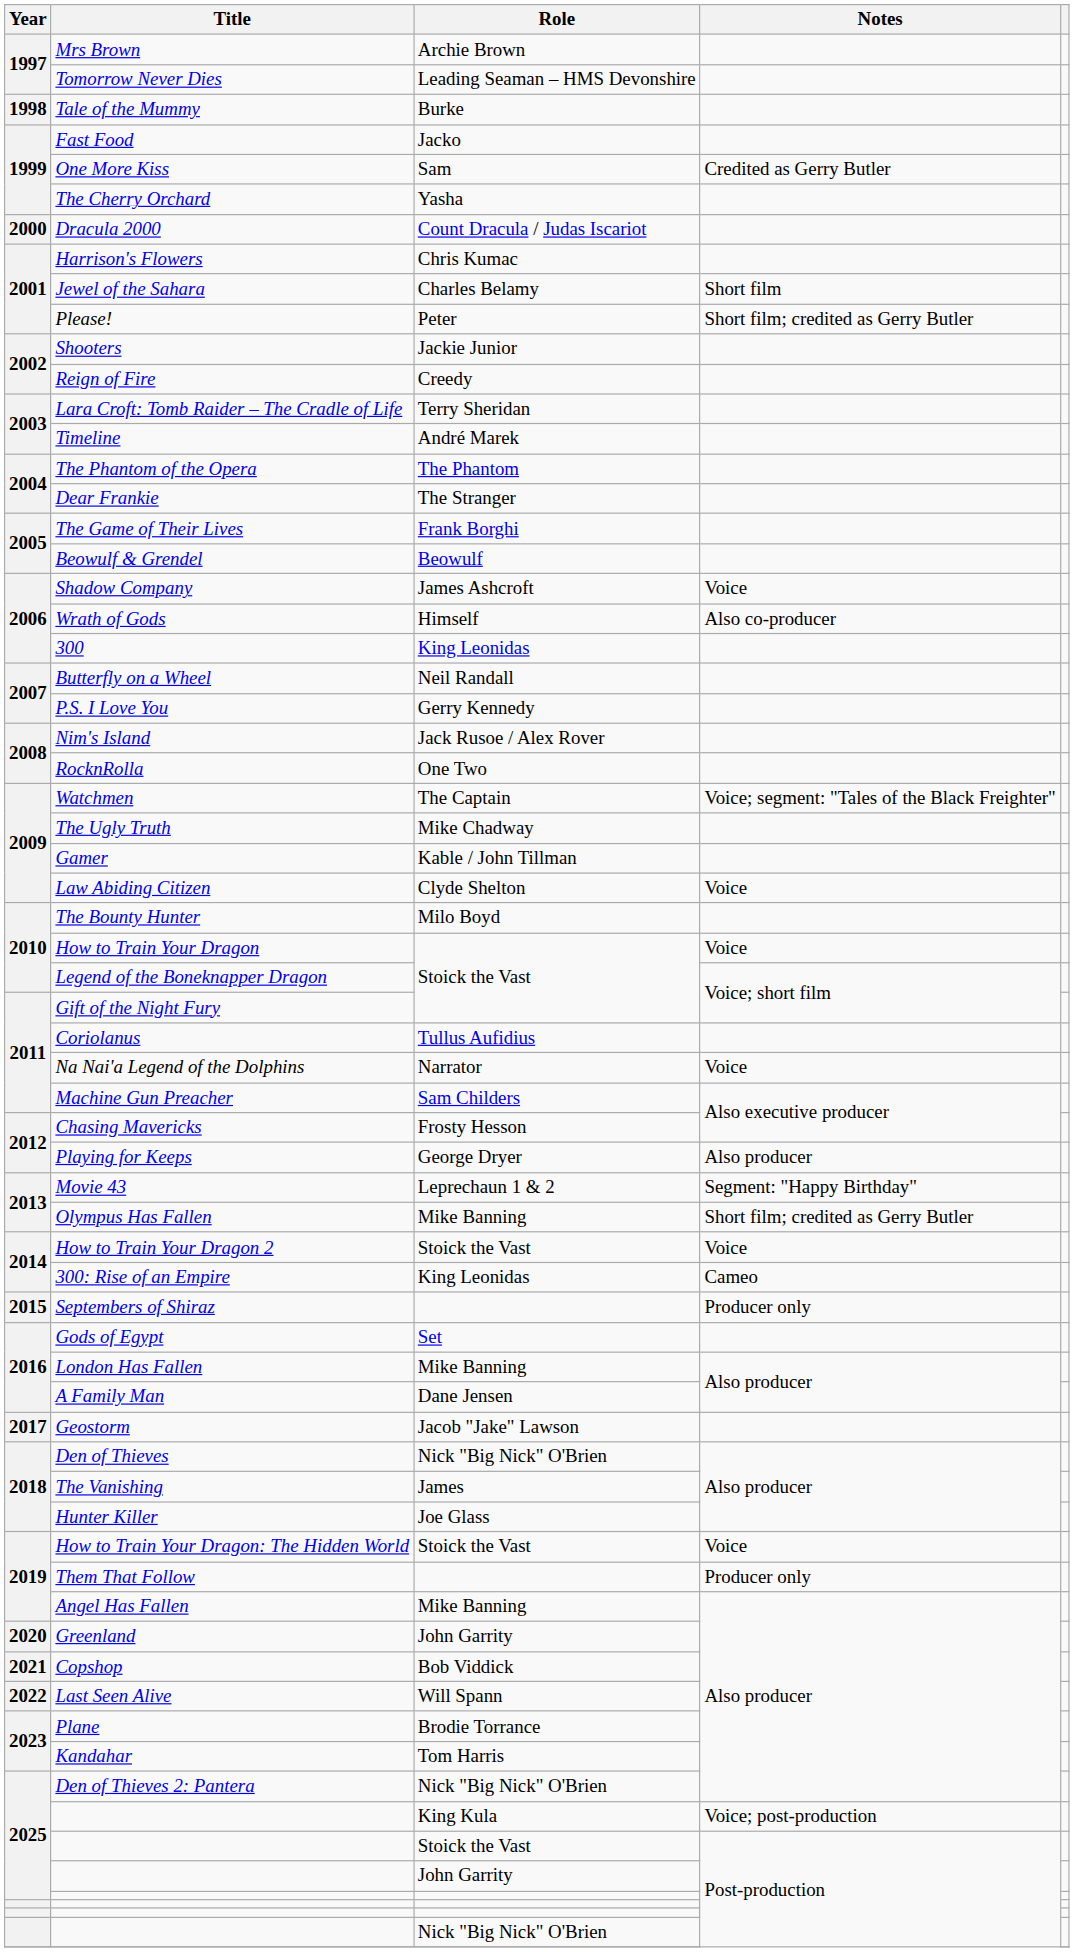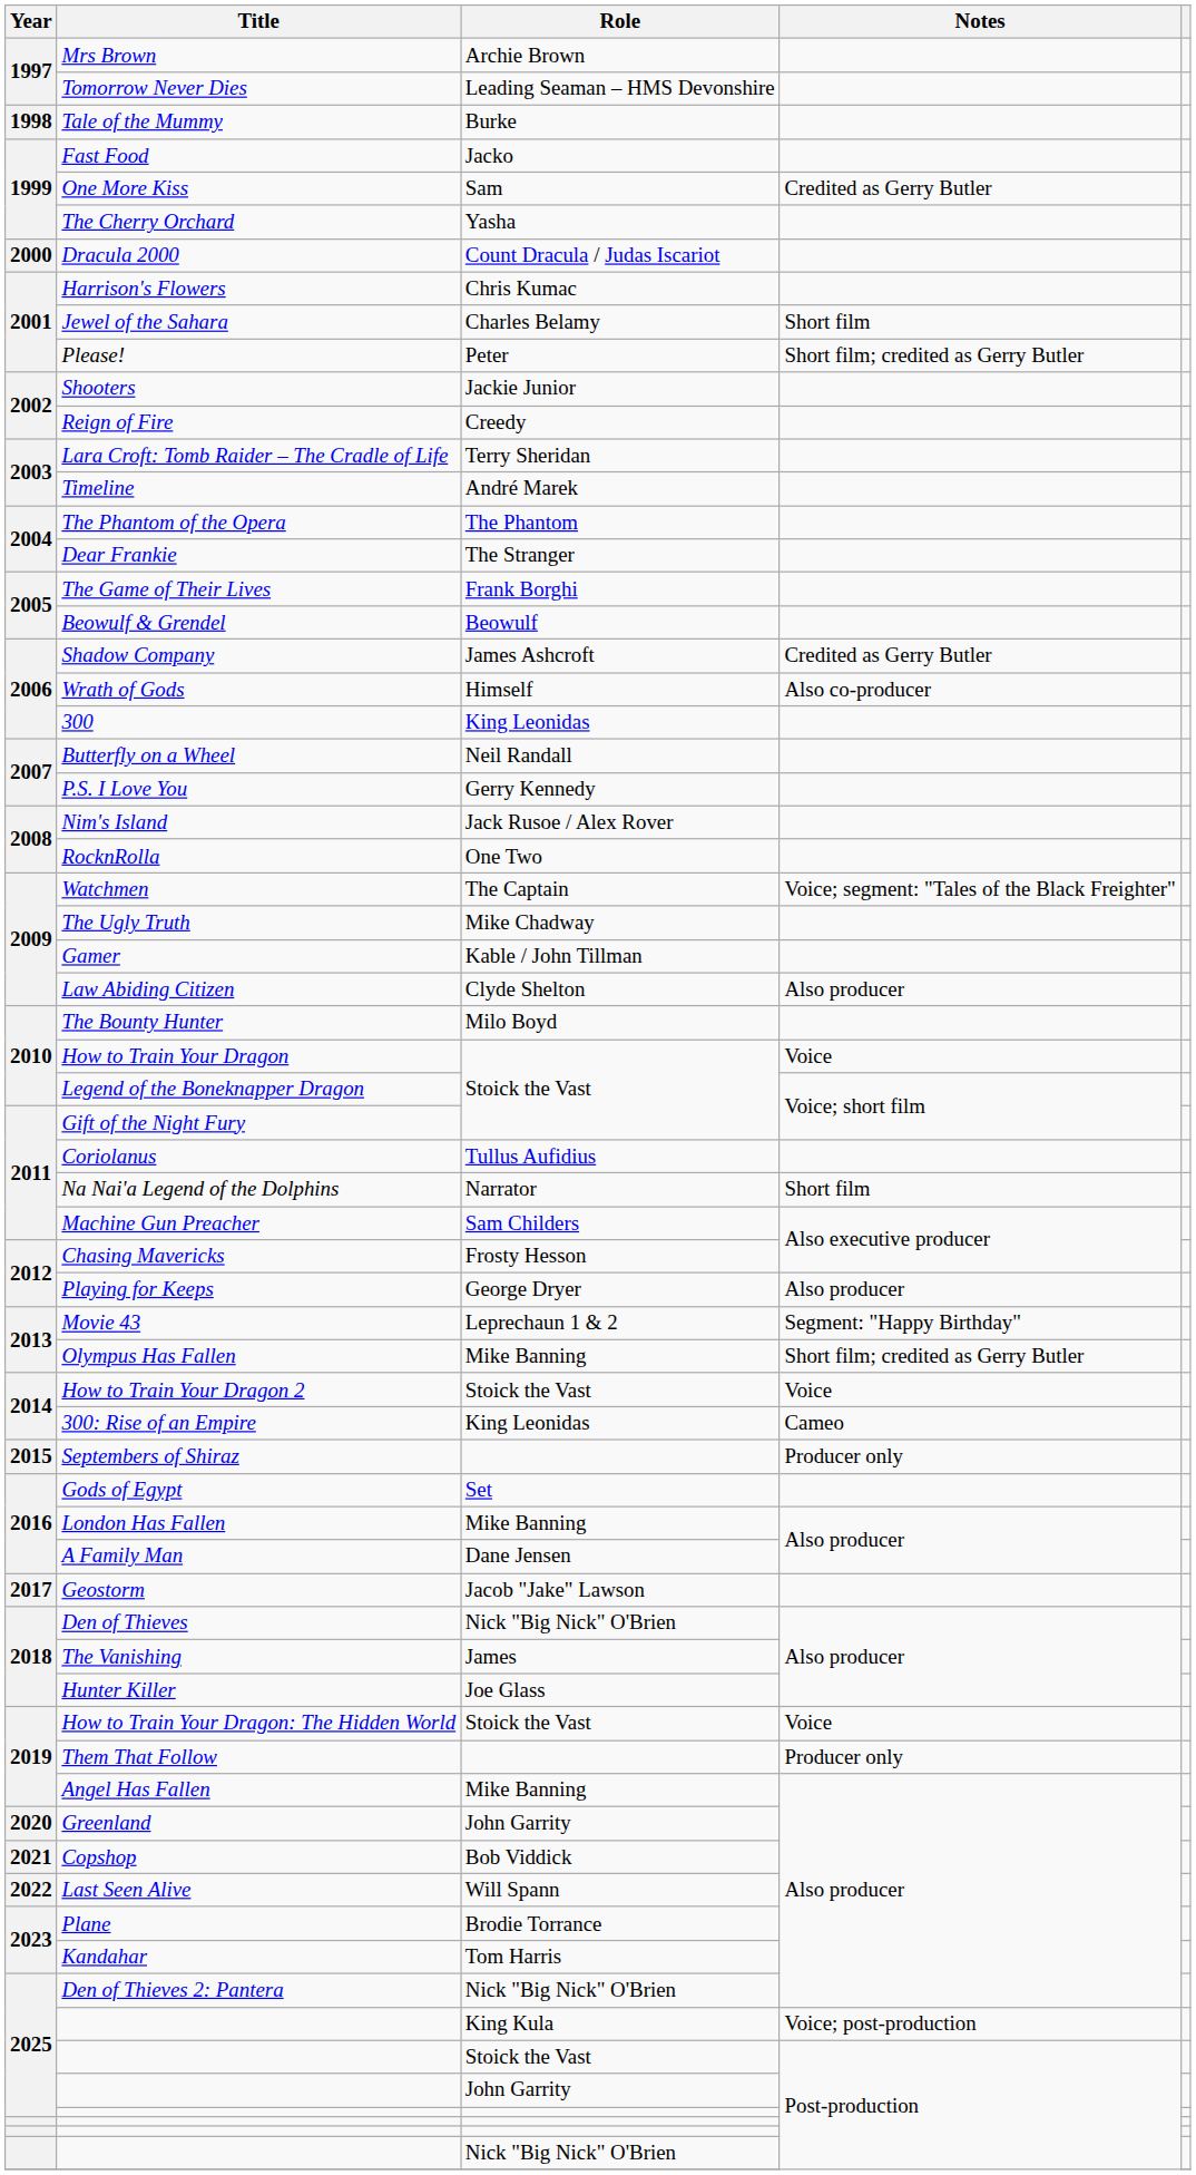Shadow Company | Notes: Voice -> Credited as Gerry Butler
Law Abiding Citizen | Notes: Voice -> Also producer
Na Nai'a Legend of the Dolphins | Notes: Voice -> Short film
